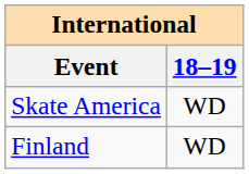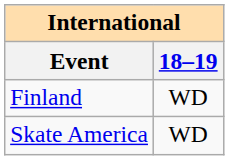rows swapped: Finland <-> Skate America
